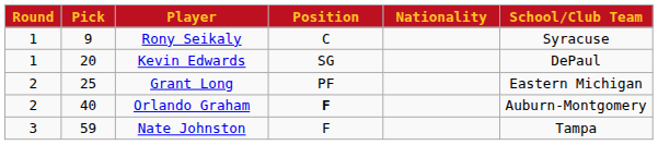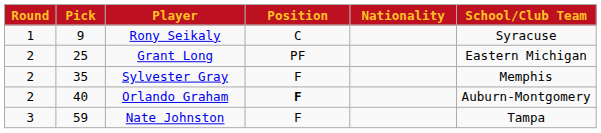- row: 1 | 20 | Kevin Edwards | SG | DePaul
+ row: 2 | 35 | Sylvester Gray | F | Memphis
